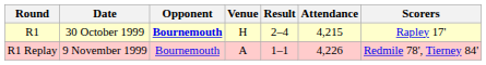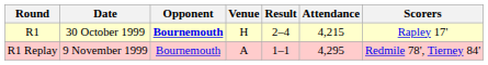R1 Replay | Attendance: 4,226 -> 4,295
